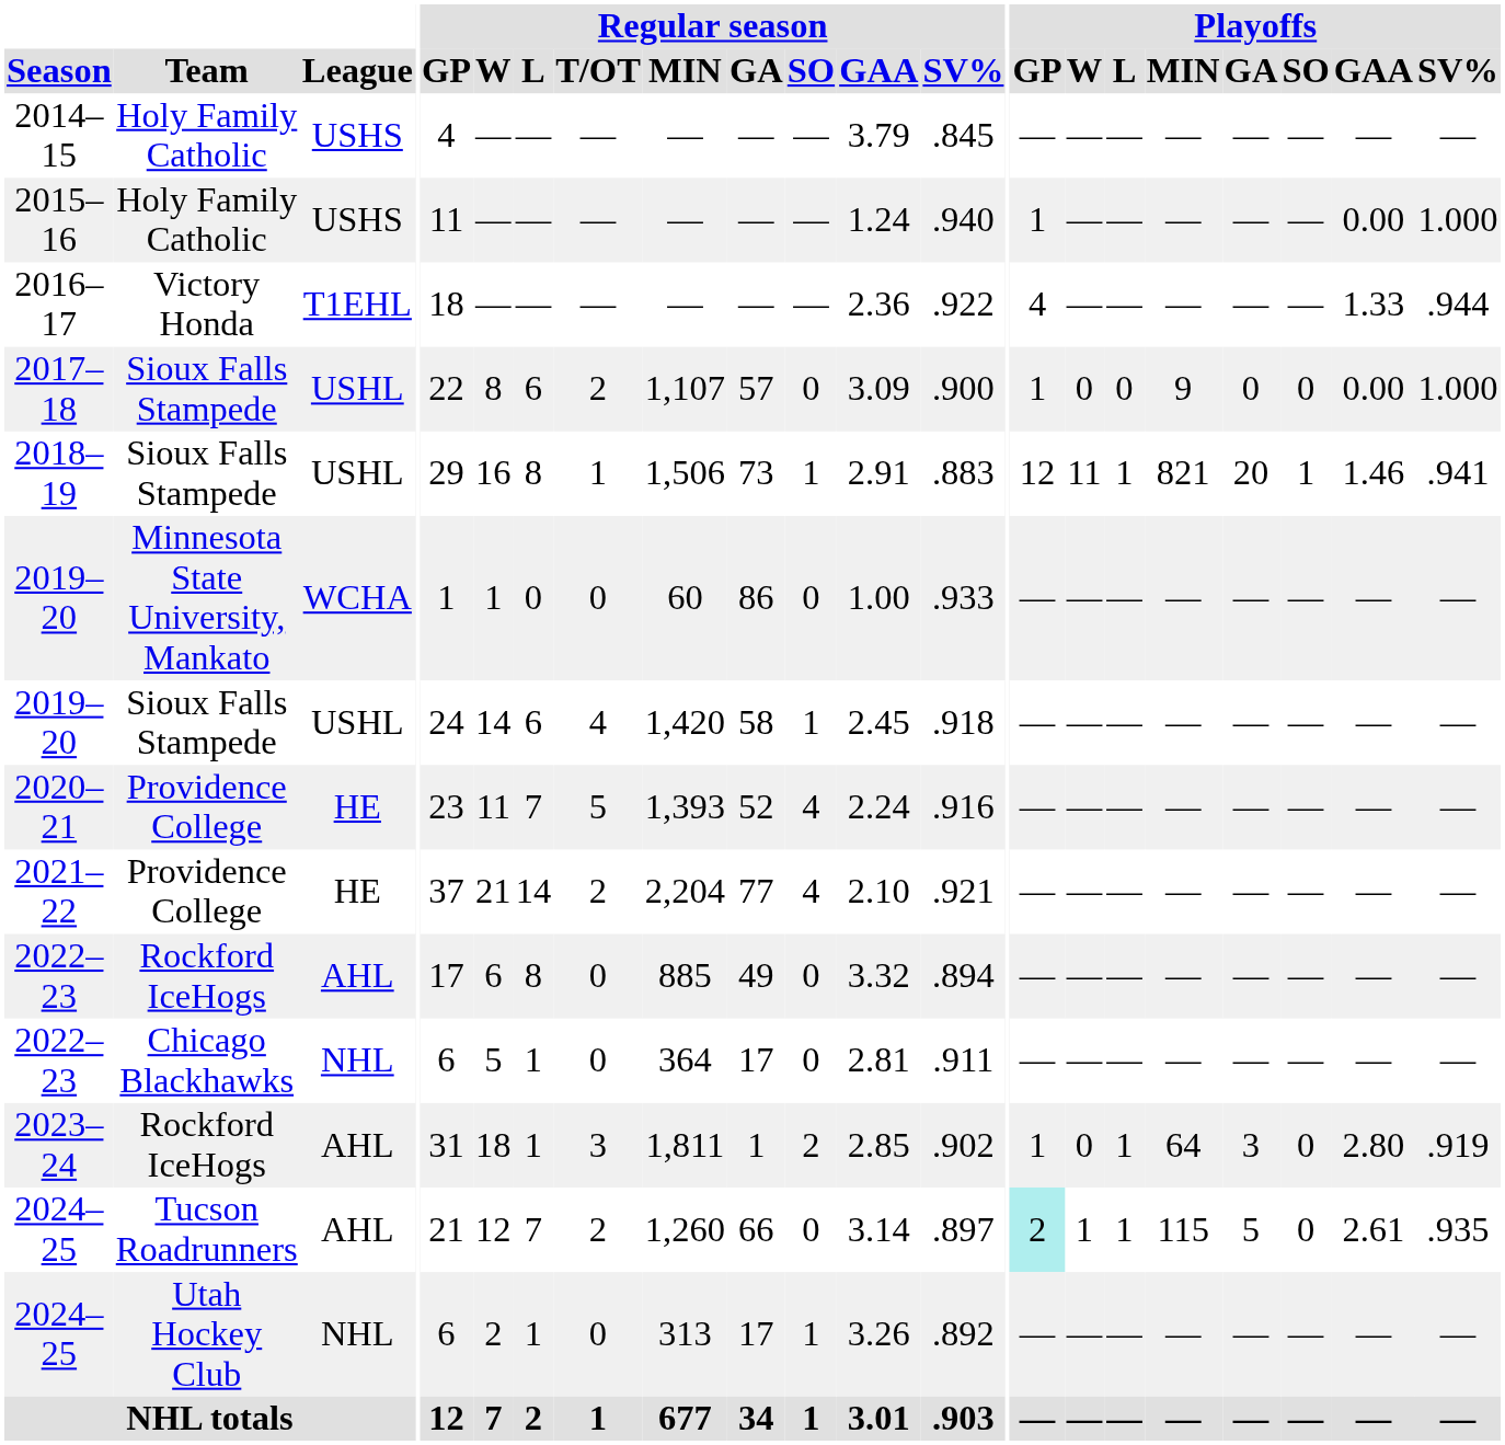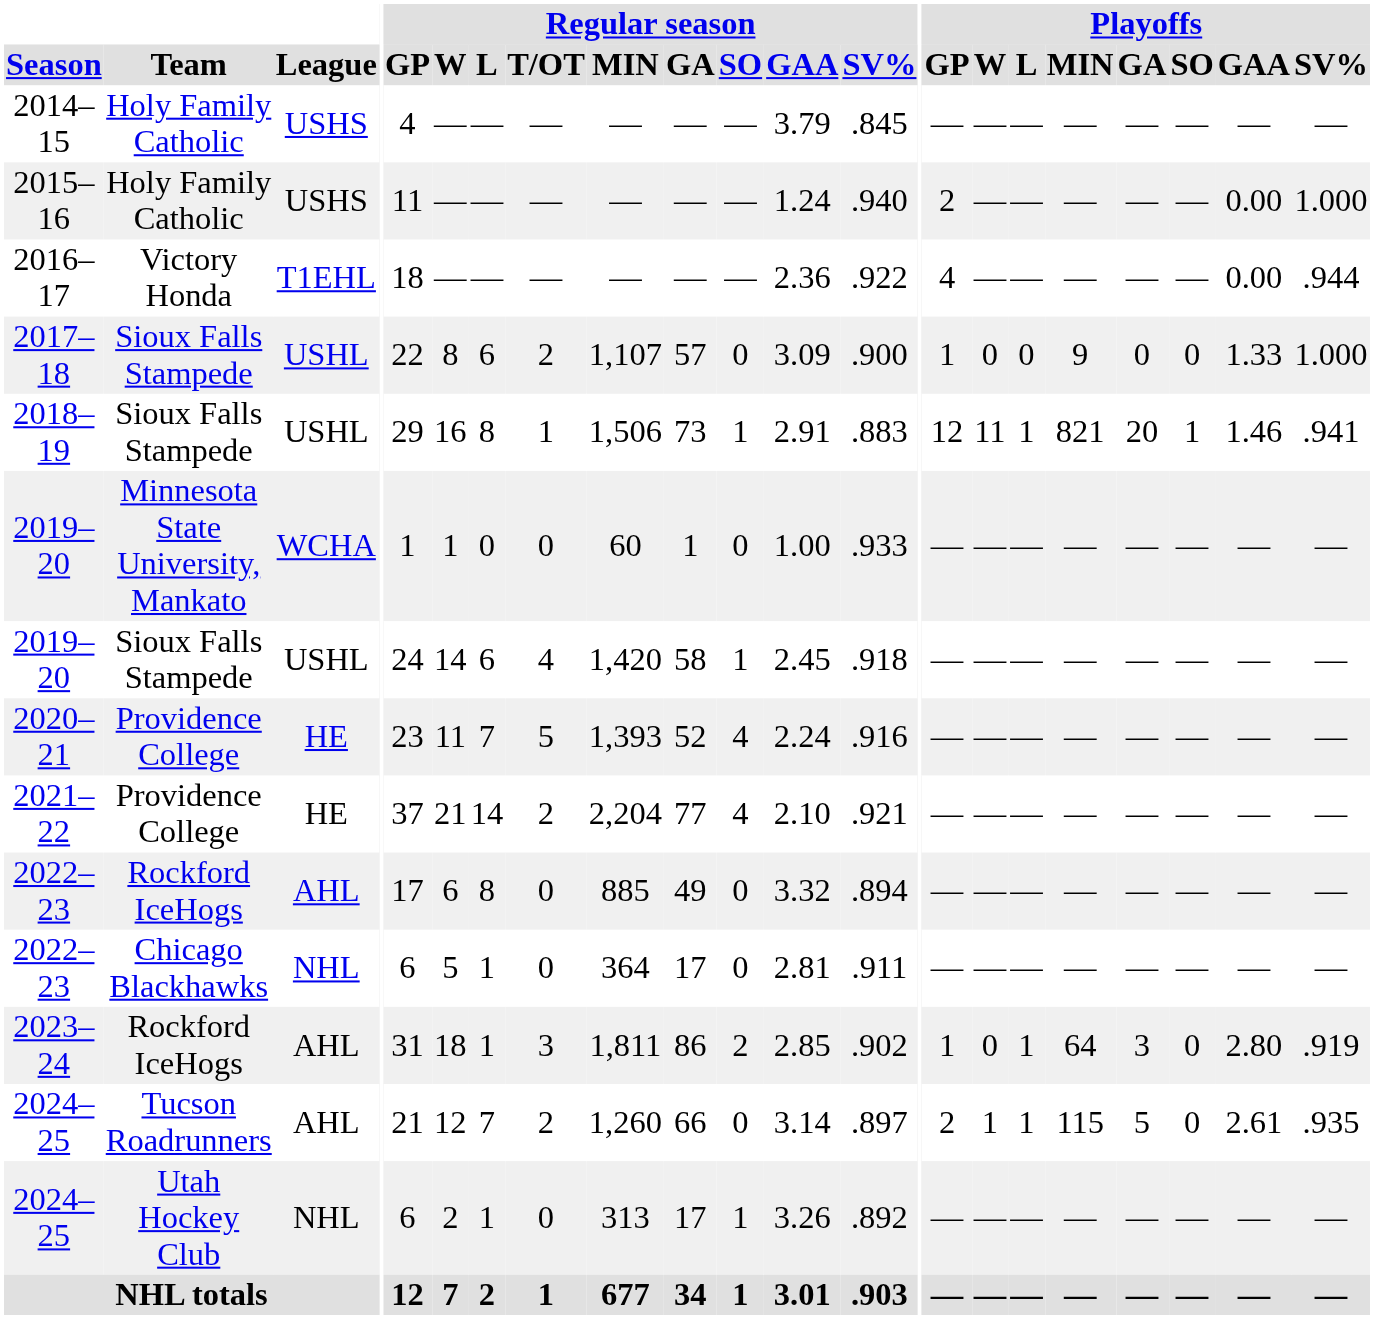2015–16 | Playoffs / GP: 1 -> 2
2016–17 | Playoffs / GAA: 1.33 -> 0.00
2017–18 | Playoffs / GAA: 0.00 -> 1.33
2019–20 / Minnesota State University, Mankato | Regular season / GA: 86 -> 1
2023–24 | Regular season / GA: 1 -> 86
2024–25 / Tucson Roadrunners | Playoffs / GP: paleturquoise background -> no background
